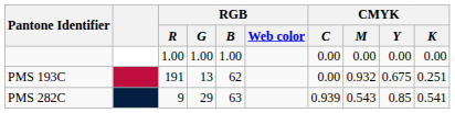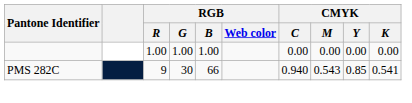- row: PMS 193C | 191 | 13 | 62 | 0.00 | 0.932 | 0.675 | 0.251
PMS 282C | RGB / G: 29 -> 30
PMS 282C | RGB / B: 63 -> 66
PMS 282C | CMYK / C: 0.939 -> 0.940
